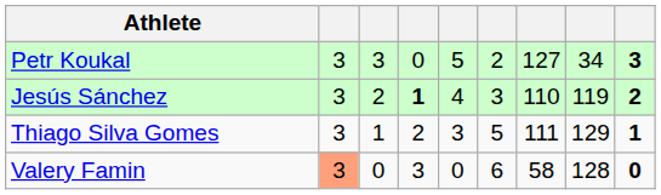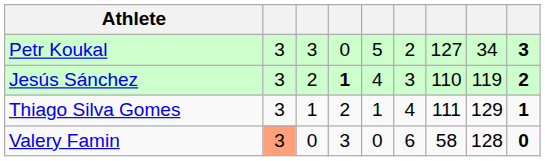Thiago Silva Gomes | column 5: 3 -> 1
Thiago Silva Gomes | column 6: 5 -> 4
